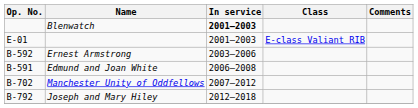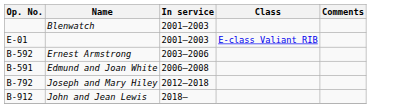Blenwatch | In service: bold -> normal
- row: B-702 | Manchester Unity of Oddfellows | 2007–2012
+ row: B-912 | John and Jean Lewis | 2018–
